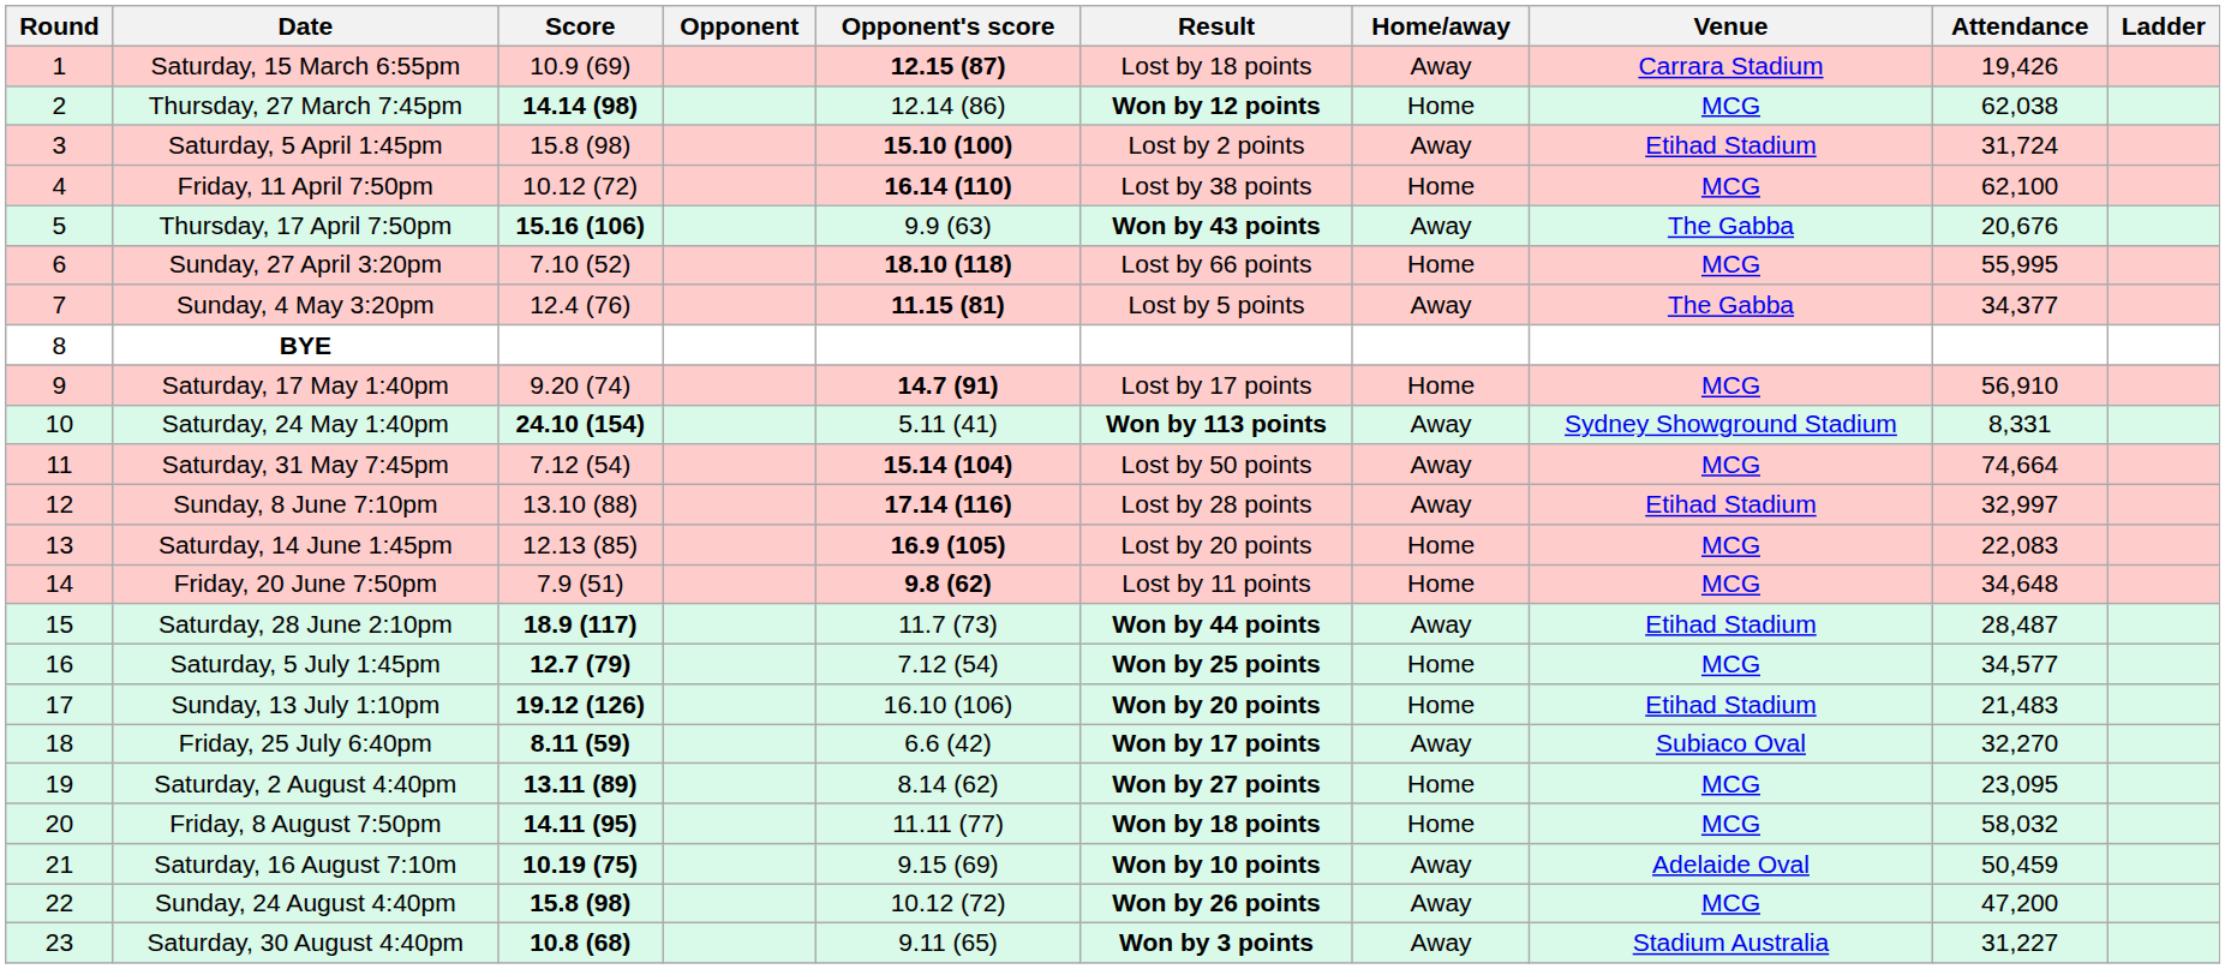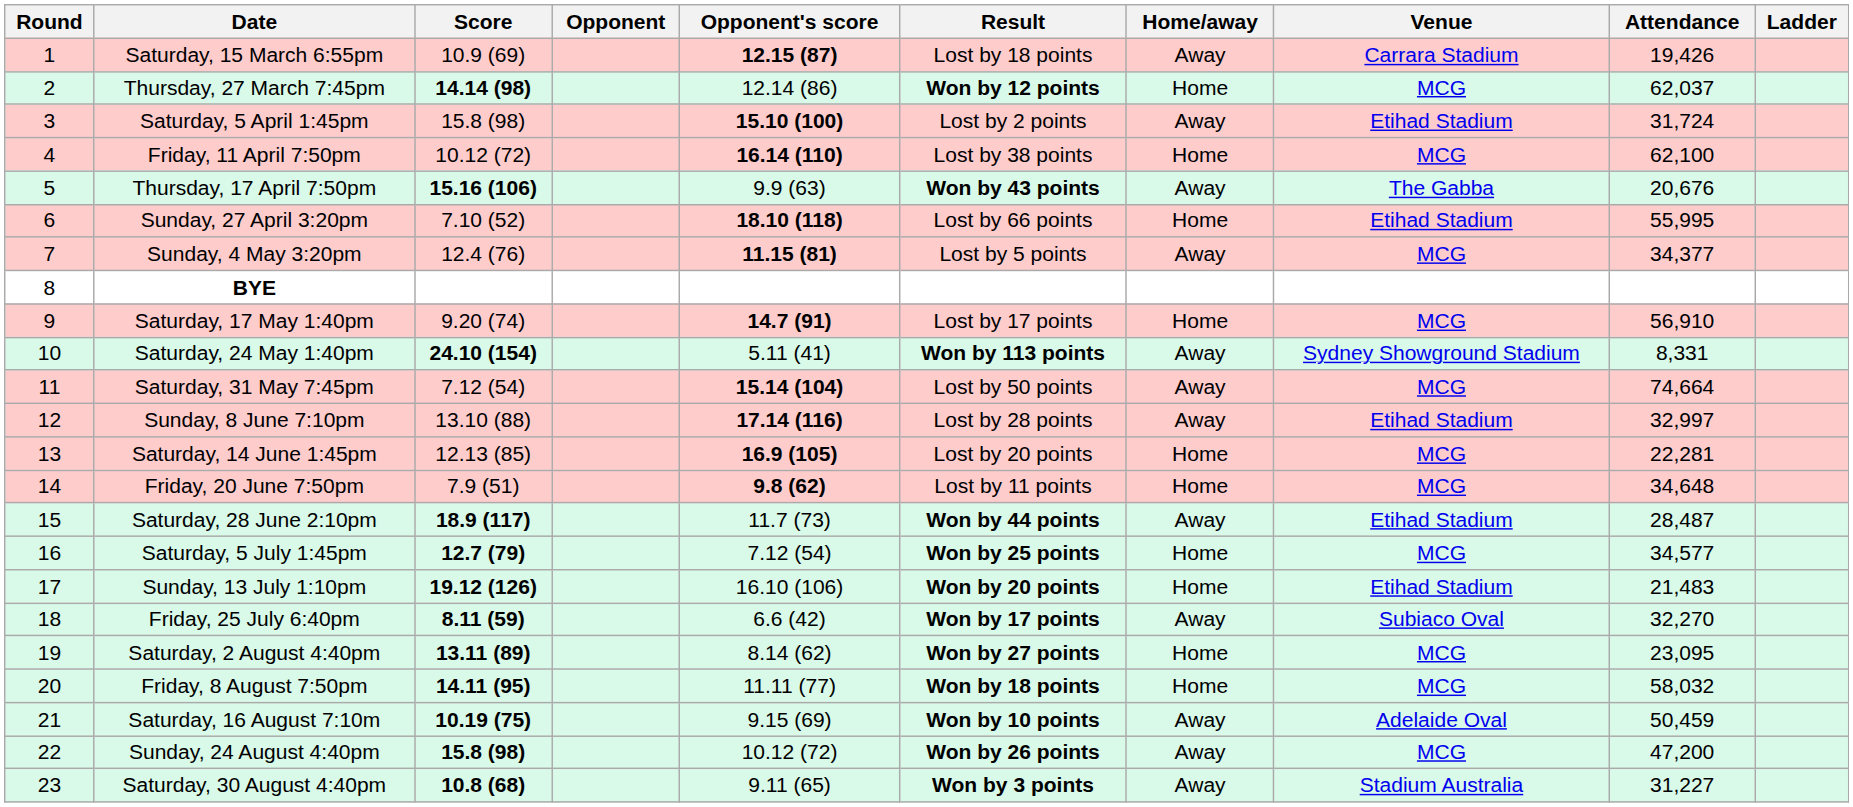Thursday, 27 March 7:45pm | Attendance: 62,038 -> 62,037
Sunday, 27 April 3:20pm | Venue: MCG -> Etihad Stadium
Sunday, 4 May 3:20pm | Venue: The Gabba -> MCG
Saturday, 14 June 1:45pm | Attendance: 22,083 -> 22,281
